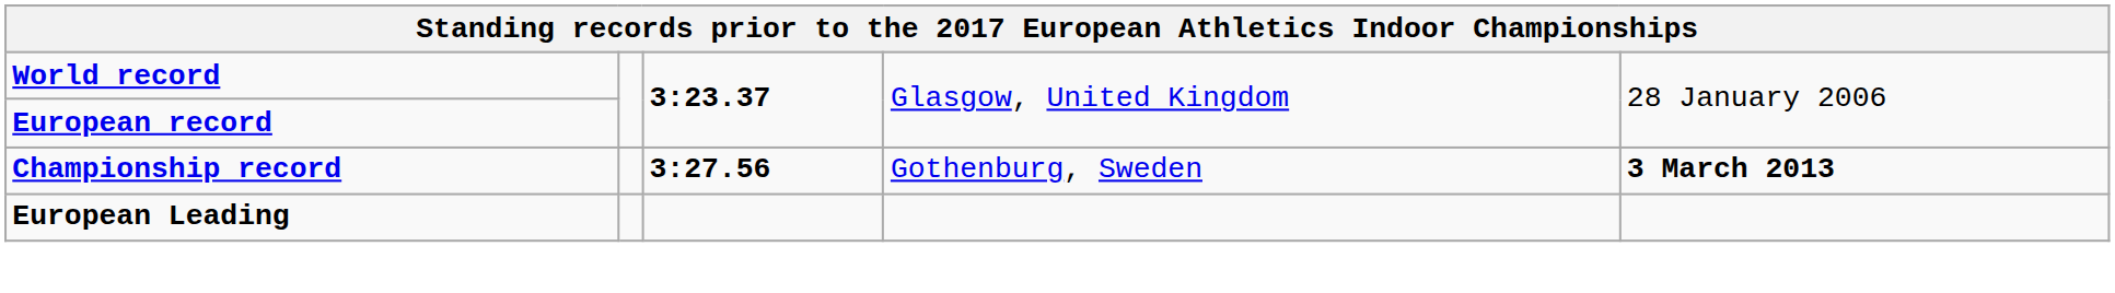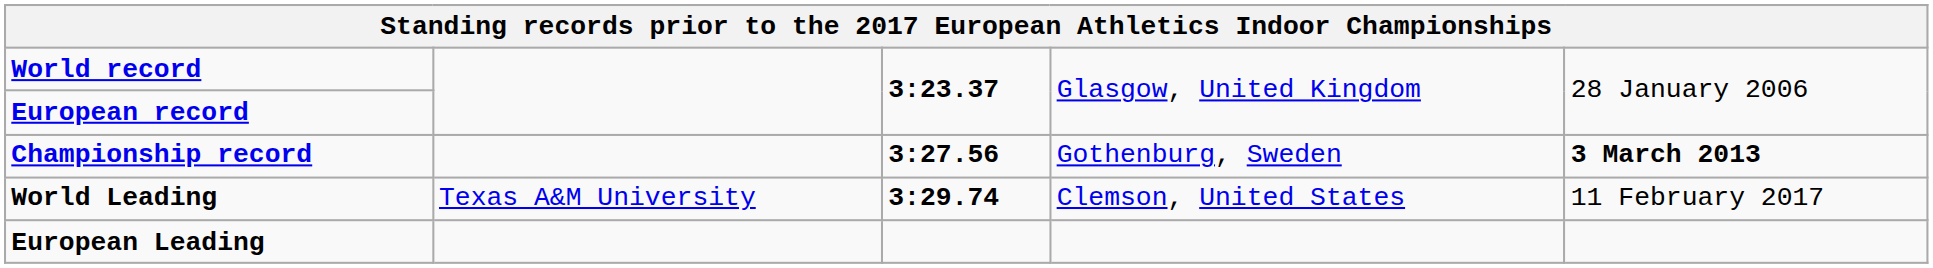+ row: World Leading | Texas A&M University | 3:29.74 | Clemson, United States | 11 February 2017
